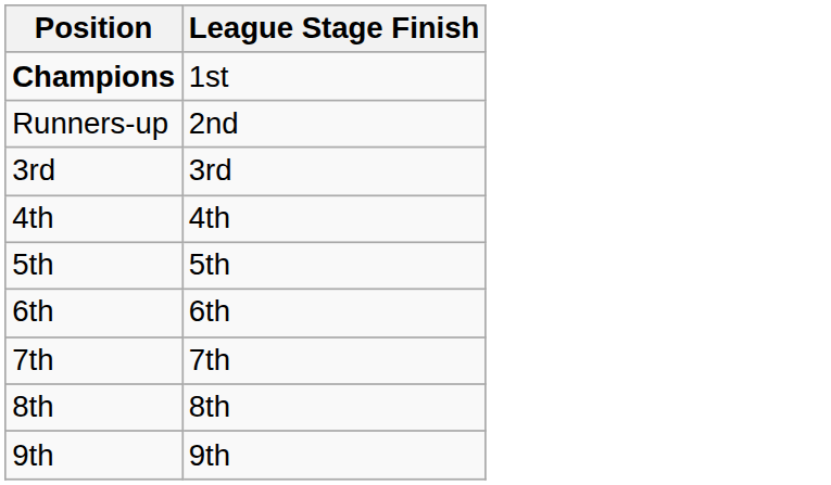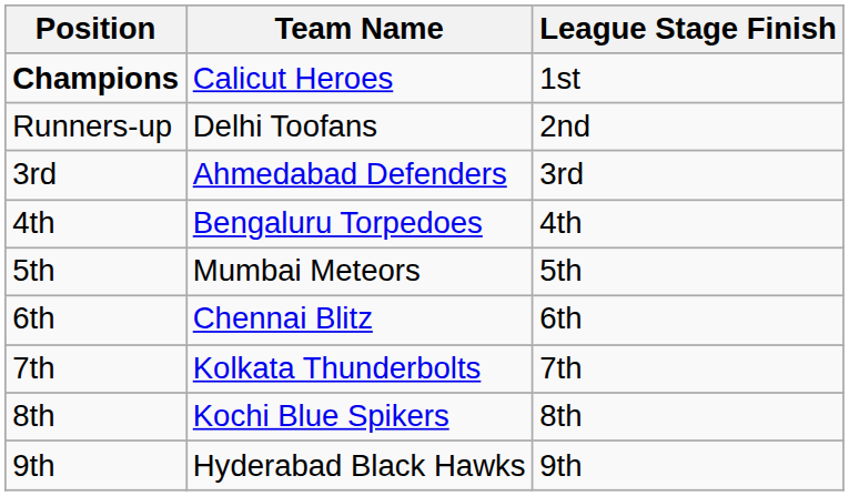+ column: Team Name | Calicut Heroes | Delhi Toofans | Ahmedabad Defenders | Bengaluru Torpedoes | Mumbai Meteors | Chennai Blitz | Kolkata Thunderbolts | Kochi Blue Spikers | Hyderabad Black Hawks
